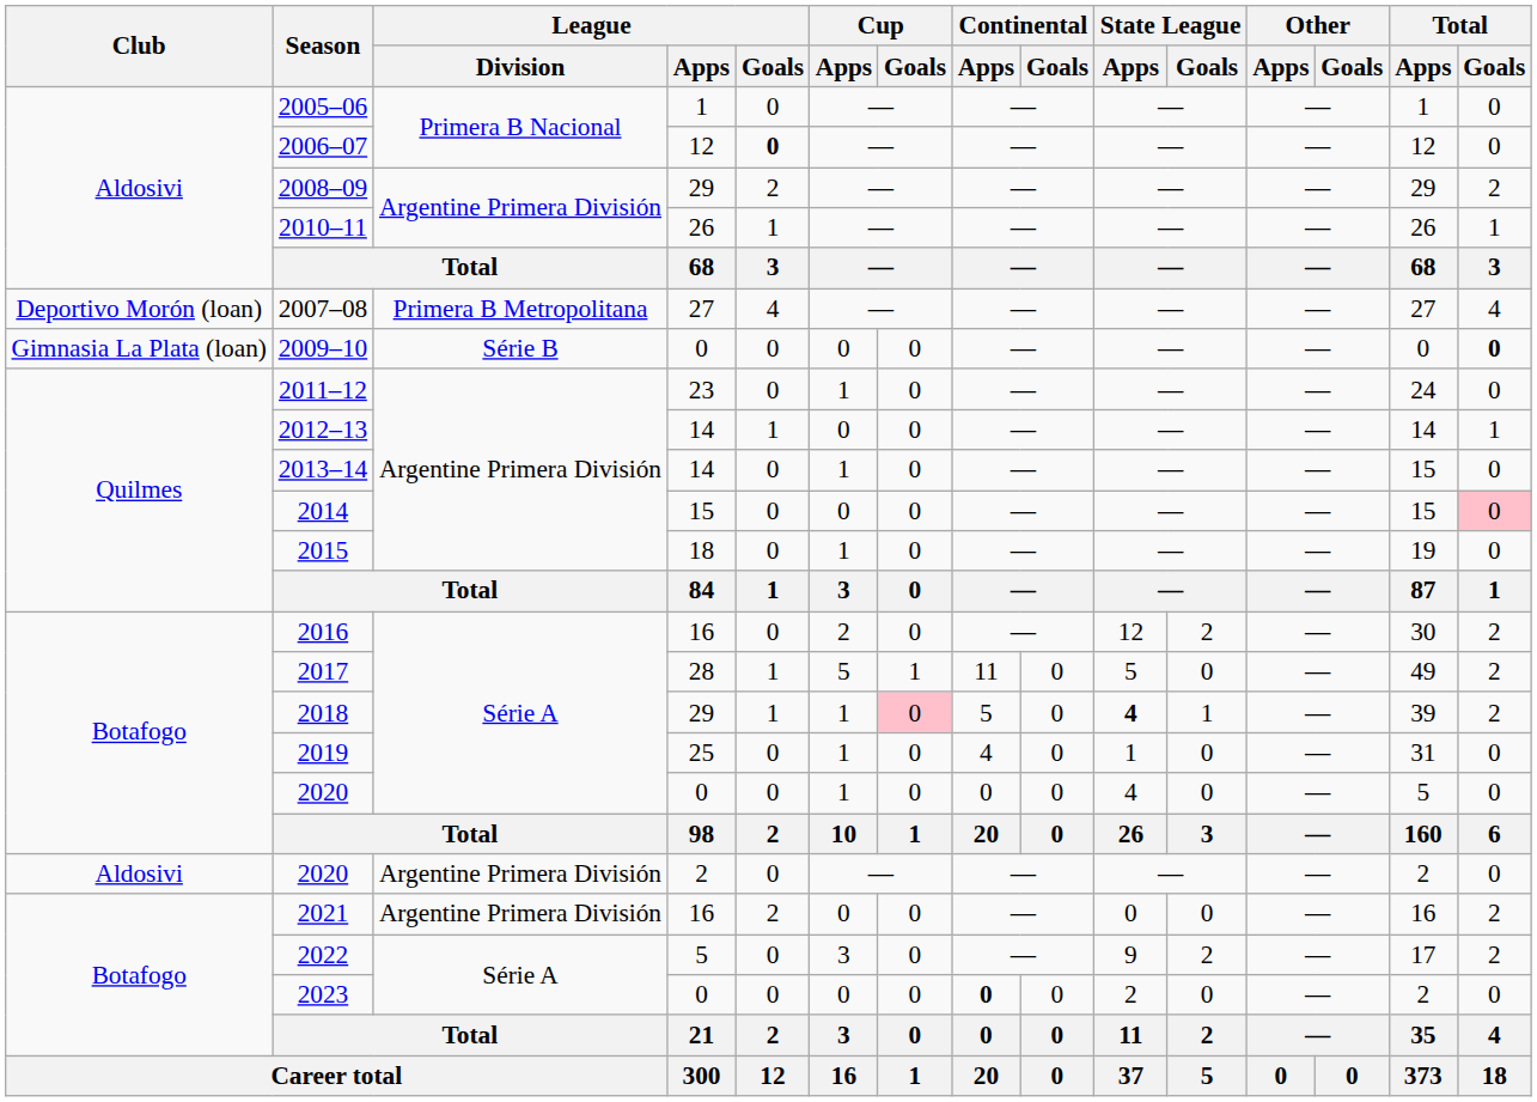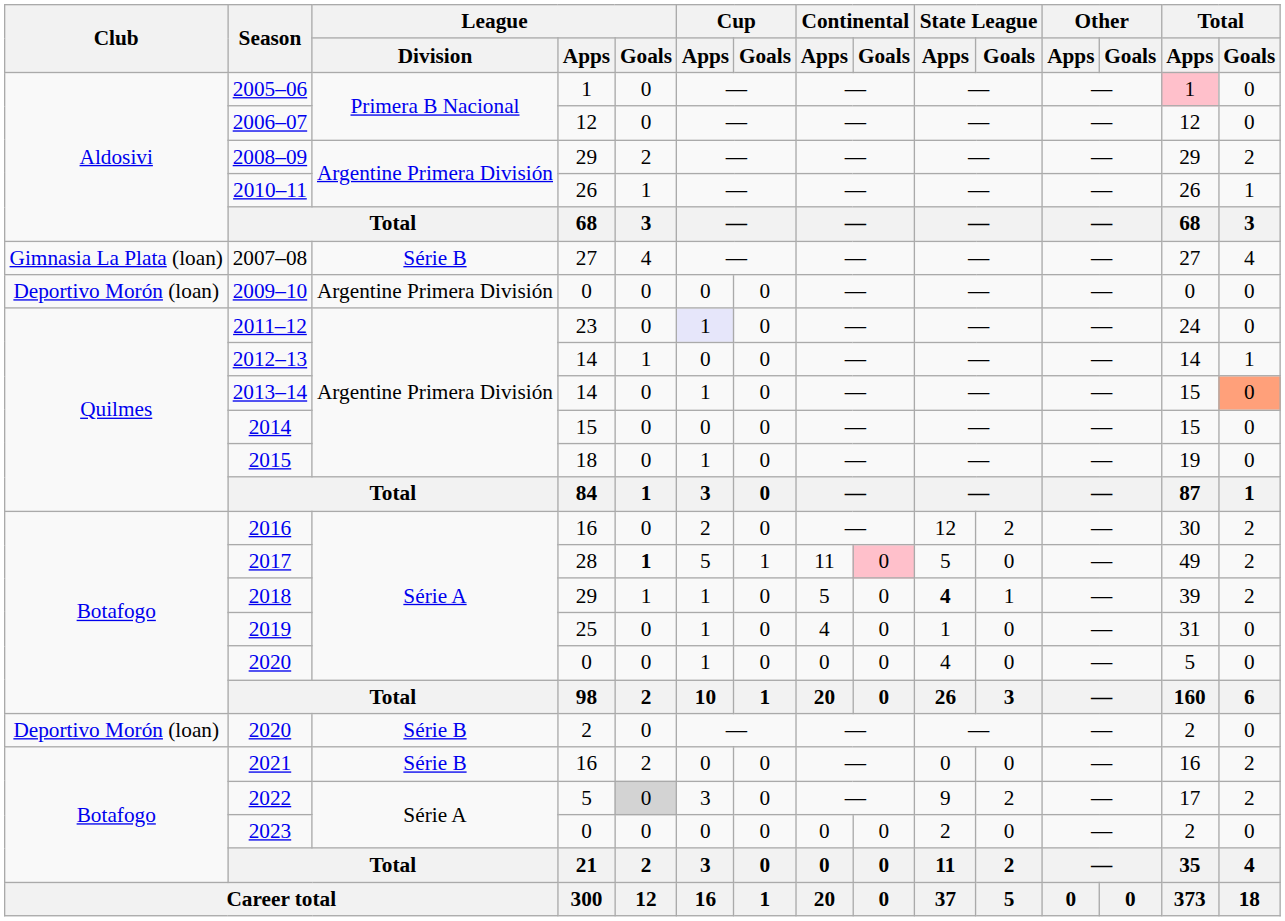2005–06 | Total / Apps: no background -> pink background
2006–07 | League / Goals: bold -> normal
2007–08 | Club: Deportivo Morón (loan) -> Gimnasia La Plata (loan)
2007–08 | League / Division: Primera B Metropolitana -> Série B
2009–10 | Club: Gimnasia La Plata (loan) -> Deportivo Morón (loan)
2009–10 | League / Division: Série B -> Argentine Primera División
2009–10 | Total / Goals: bold -> normal
2011–12 | Cup / Apps: no background -> lavender background
2013–14 | Total / Goals: no background -> lightsalmon background
2014 | Total / Goals: pink background -> no background
2017 | League / Goals: normal -> bold
2017 | Continental / Goals: no background -> pink background
2018 | Cup / Goals: pink background -> no background
2020 / 2 | Club: Aldosivi -> Deportivo Morón (loan)
2020 / 2 | League / Division: Argentine Primera División -> Série B
2021 | League / Division: Argentine Primera División -> Série B
2022 | League / Goals: no background -> lightgrey background
2023 | Continental / Apps: bold -> normal
